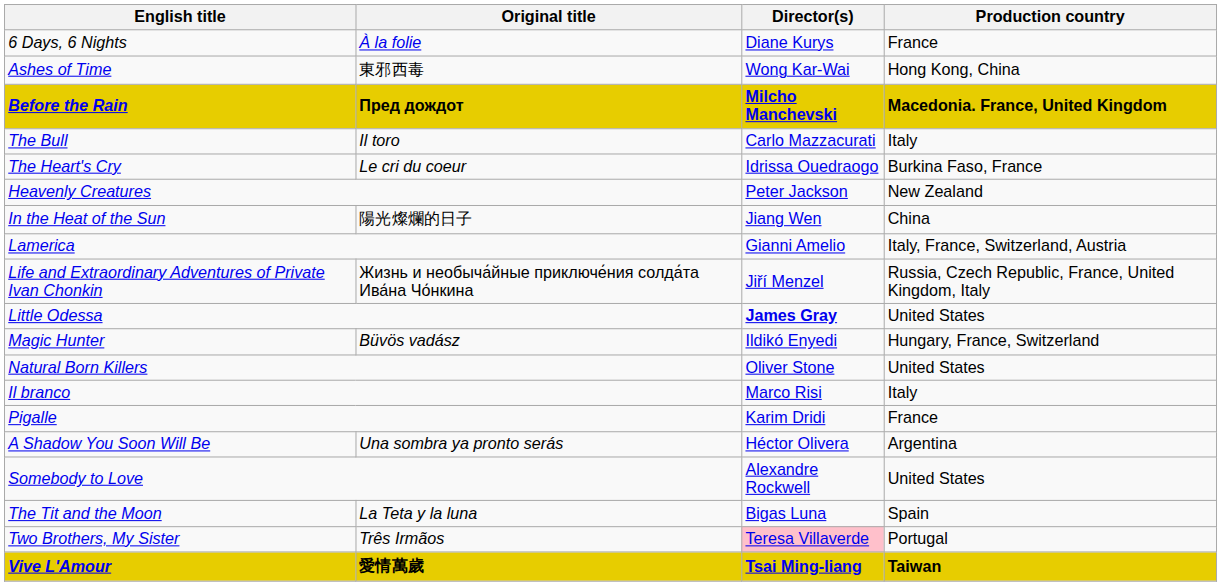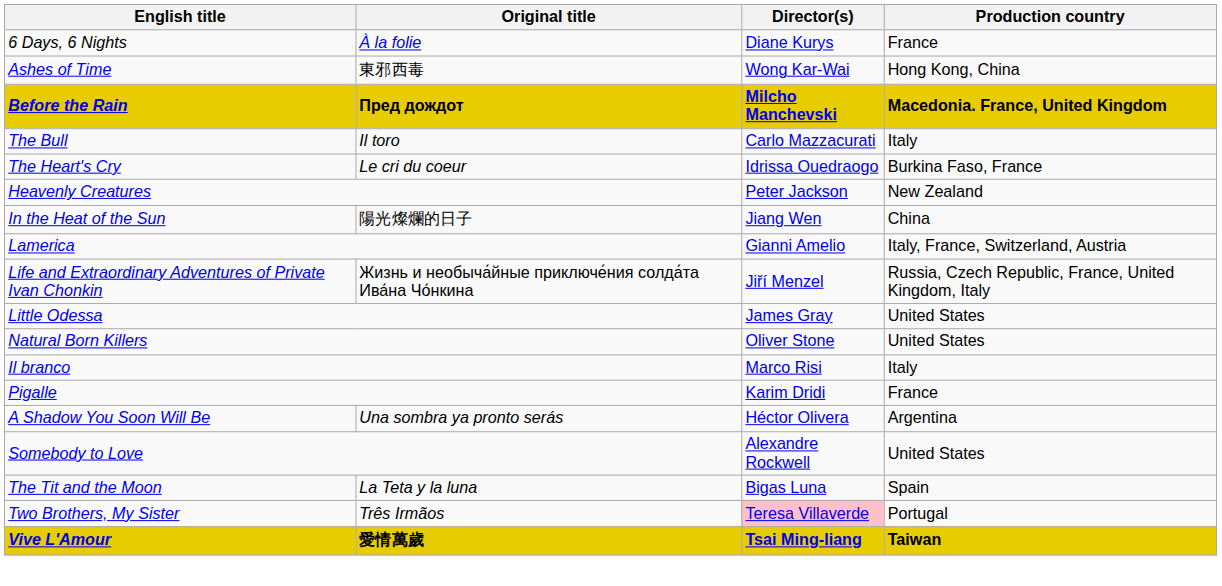Little Odessa | Director(s): bold -> normal
- row: Magic Hunter | Büvös vadász | Ildikó Enyedi | Hungary, France, Switzerland
